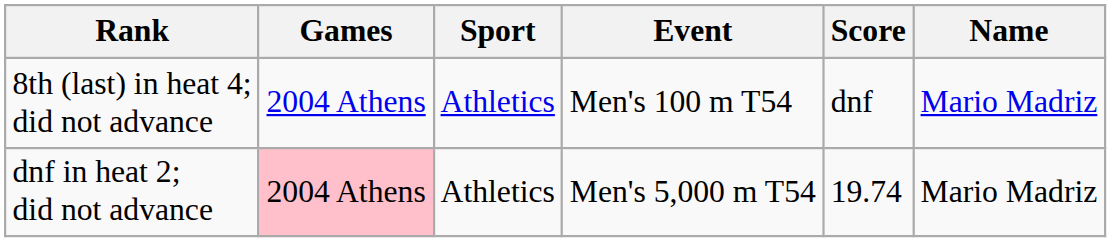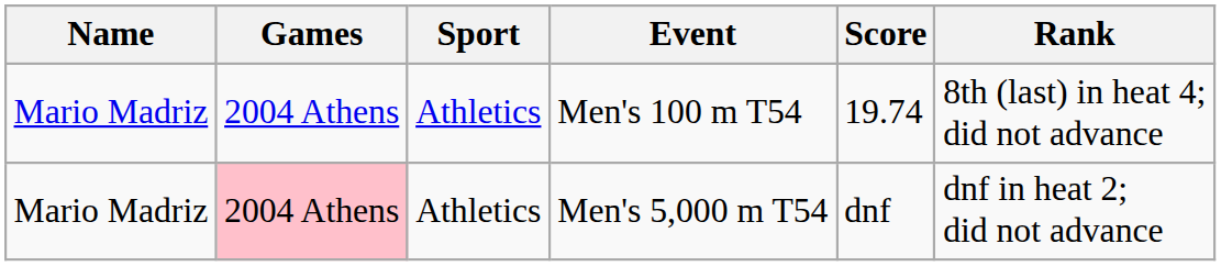columns swapped: Name <-> Rank
Men's 100 m T54 | Score: dnf -> 19.74
Men's 5,000 m T54 | Score: 19.74 -> dnf
